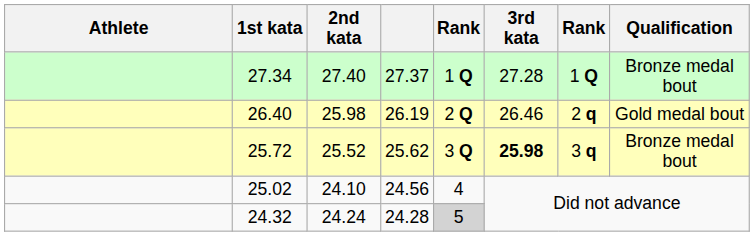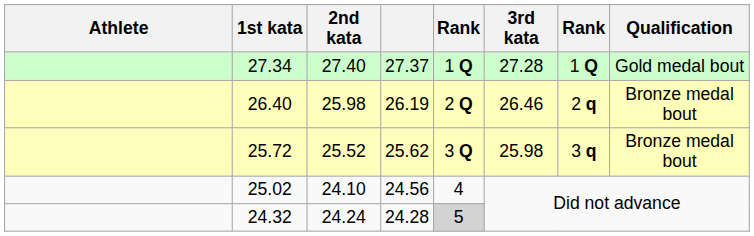27.34 | Qualification: Bronze medal bout -> Gold medal bout
26.40 | Qualification: Gold medal bout -> Bronze medal bout
25.72 | 3rd kata: bold -> normal
